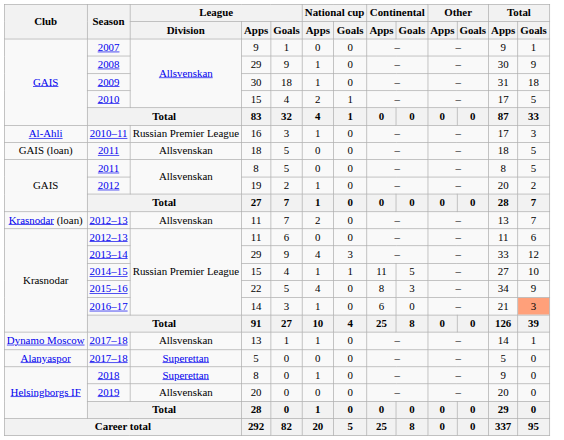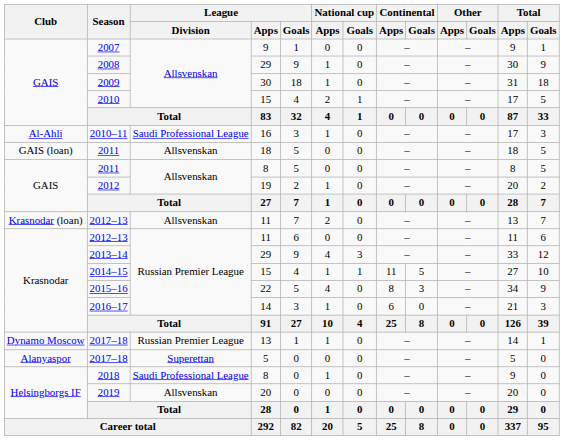2010–11 | League / Division: Russian Premier League -> Saudi Professional League
2016–17 | Total / Goals: lightsalmon background -> no background
Dynamo Moscow / 2017–18 | League / Division: Allsvenskan -> Russian Premier League
2018 | League / Division: Superettan -> Saudi Professional League
